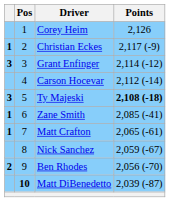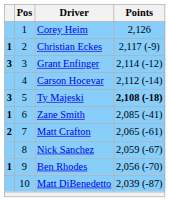Matt Crafton | column 1: 1 -> 2
Ben Rhodes | column 1: 2 -> 1
Matt DiBenedetto | Pos: bold -> normal
